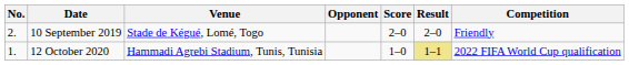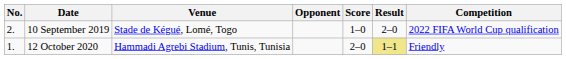10 September 2019 | Score: 2–0 -> 1–0
10 September 2019 | Competition: Friendly -> 2022 FIFA World Cup qualification
12 October 2020 | Score: 1–0 -> 2–0
12 October 2020 | Competition: 2022 FIFA World Cup qualification -> Friendly
